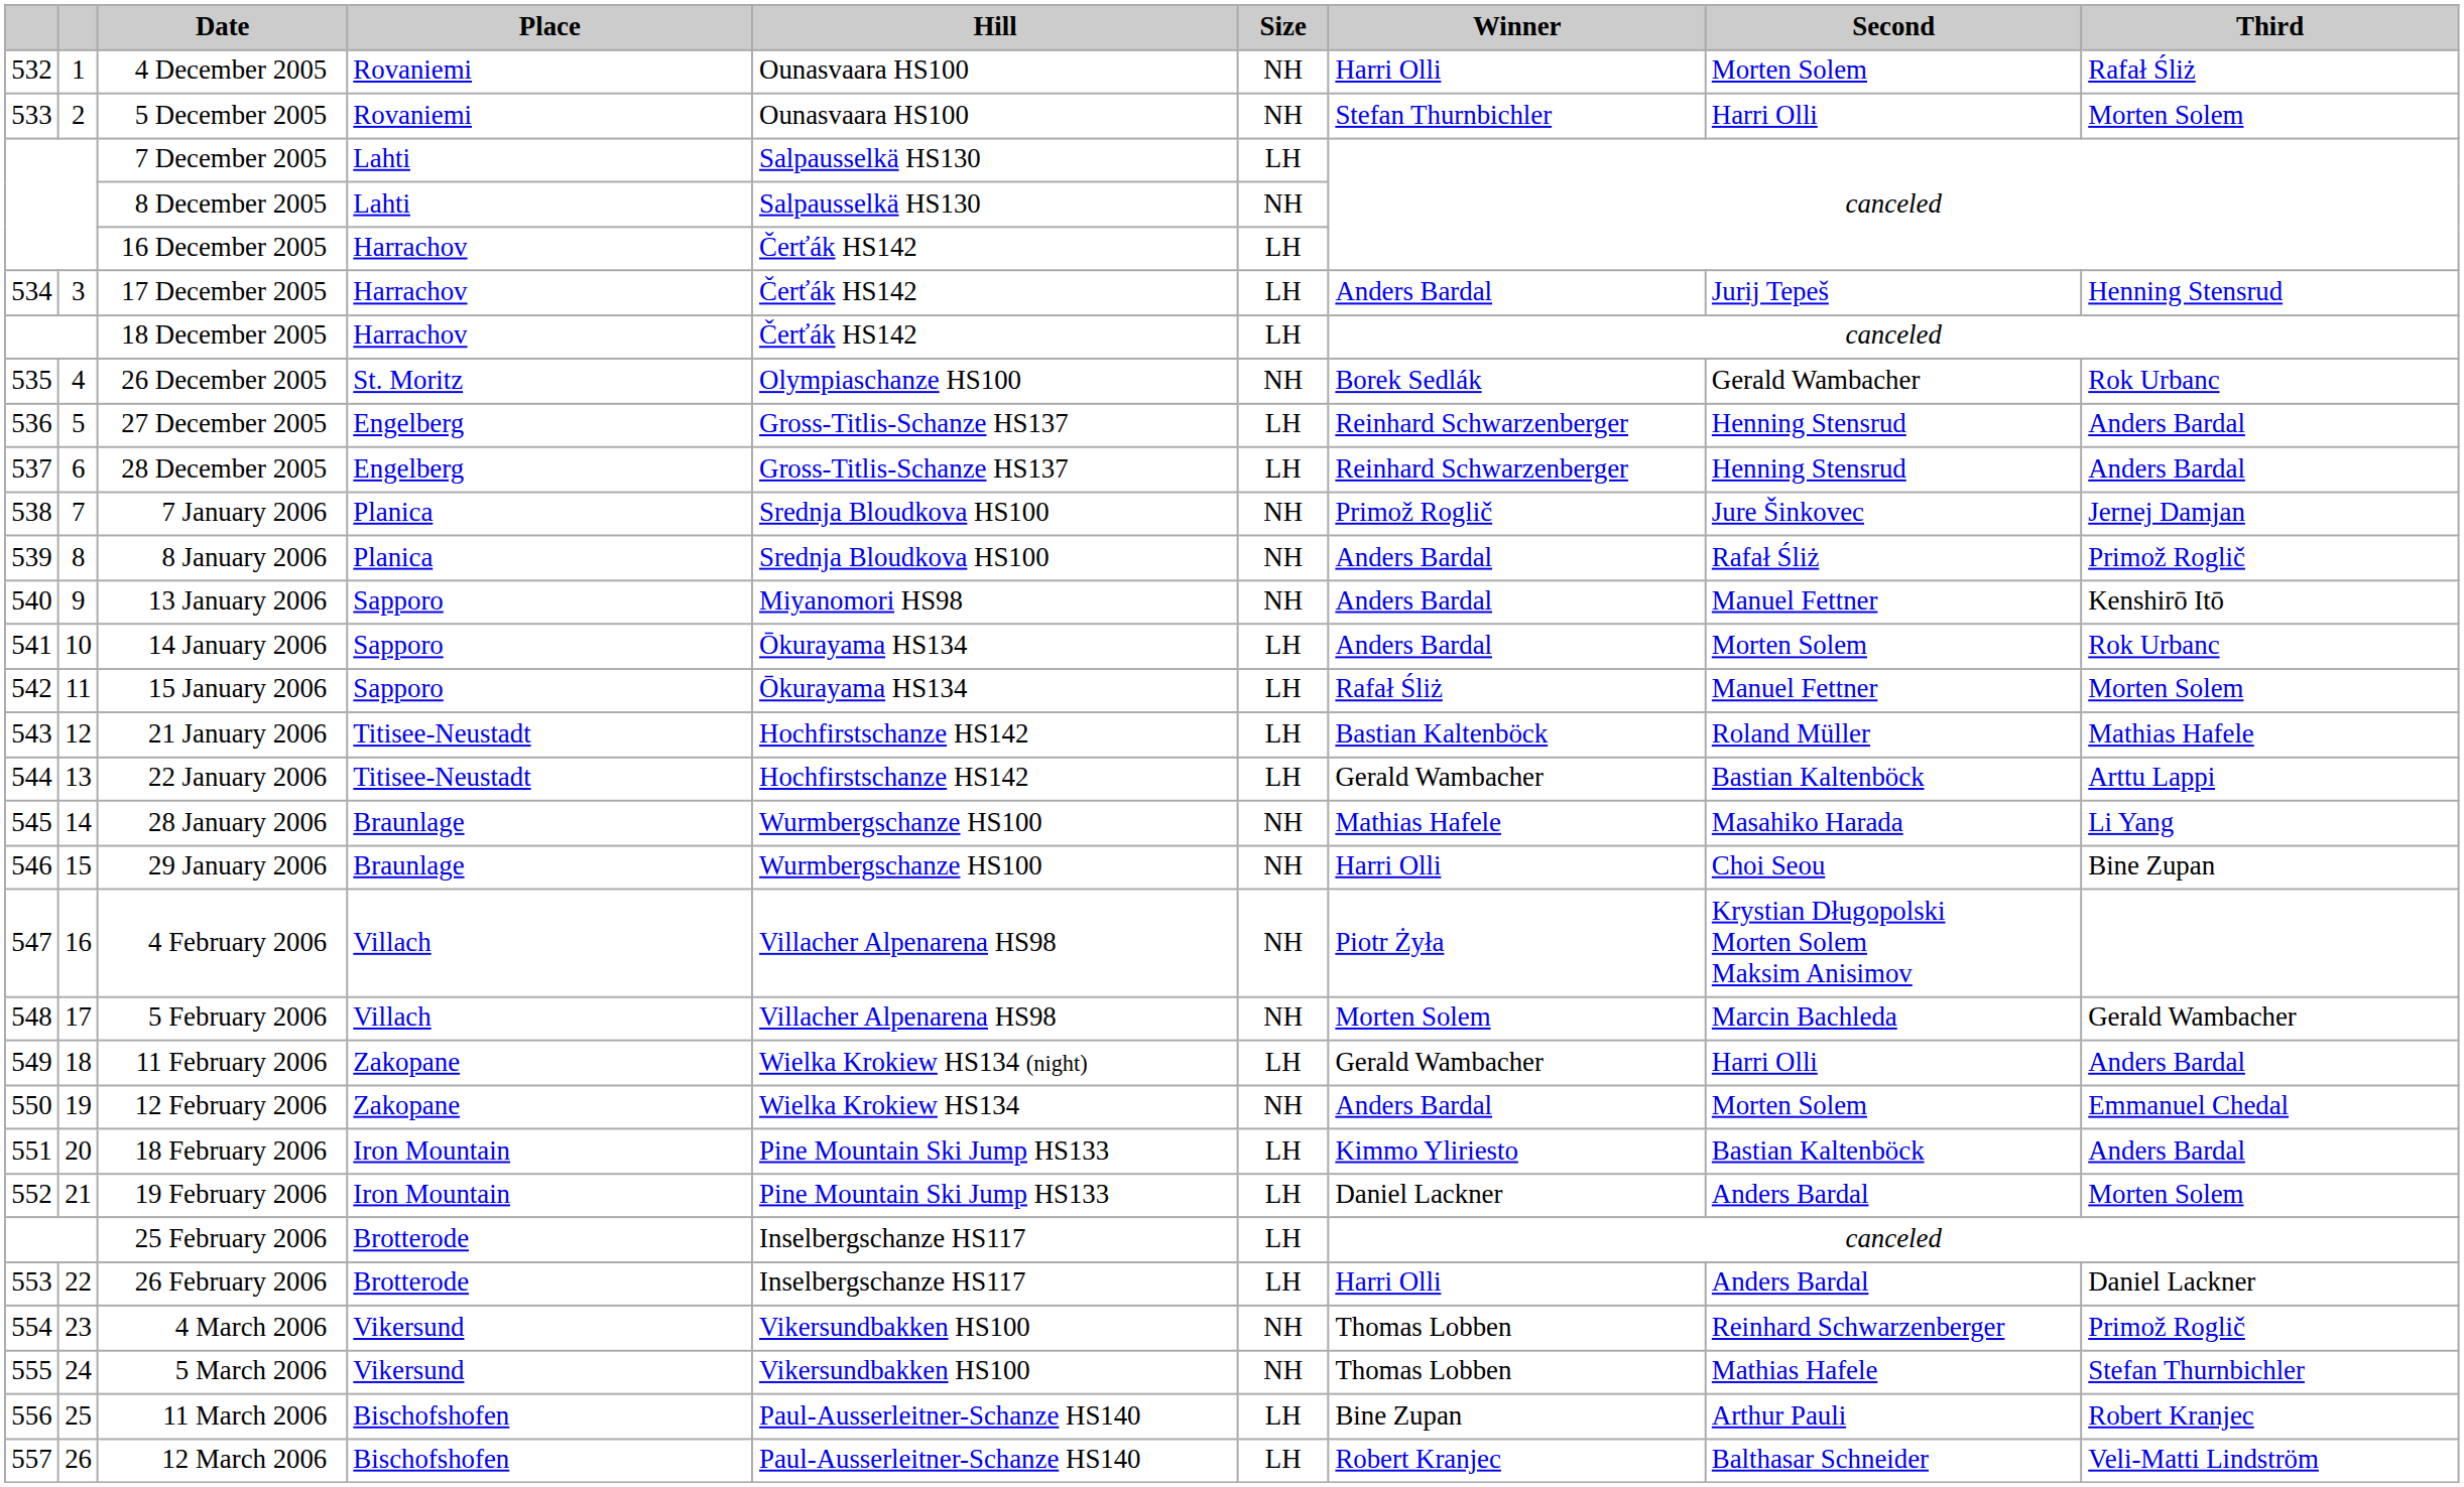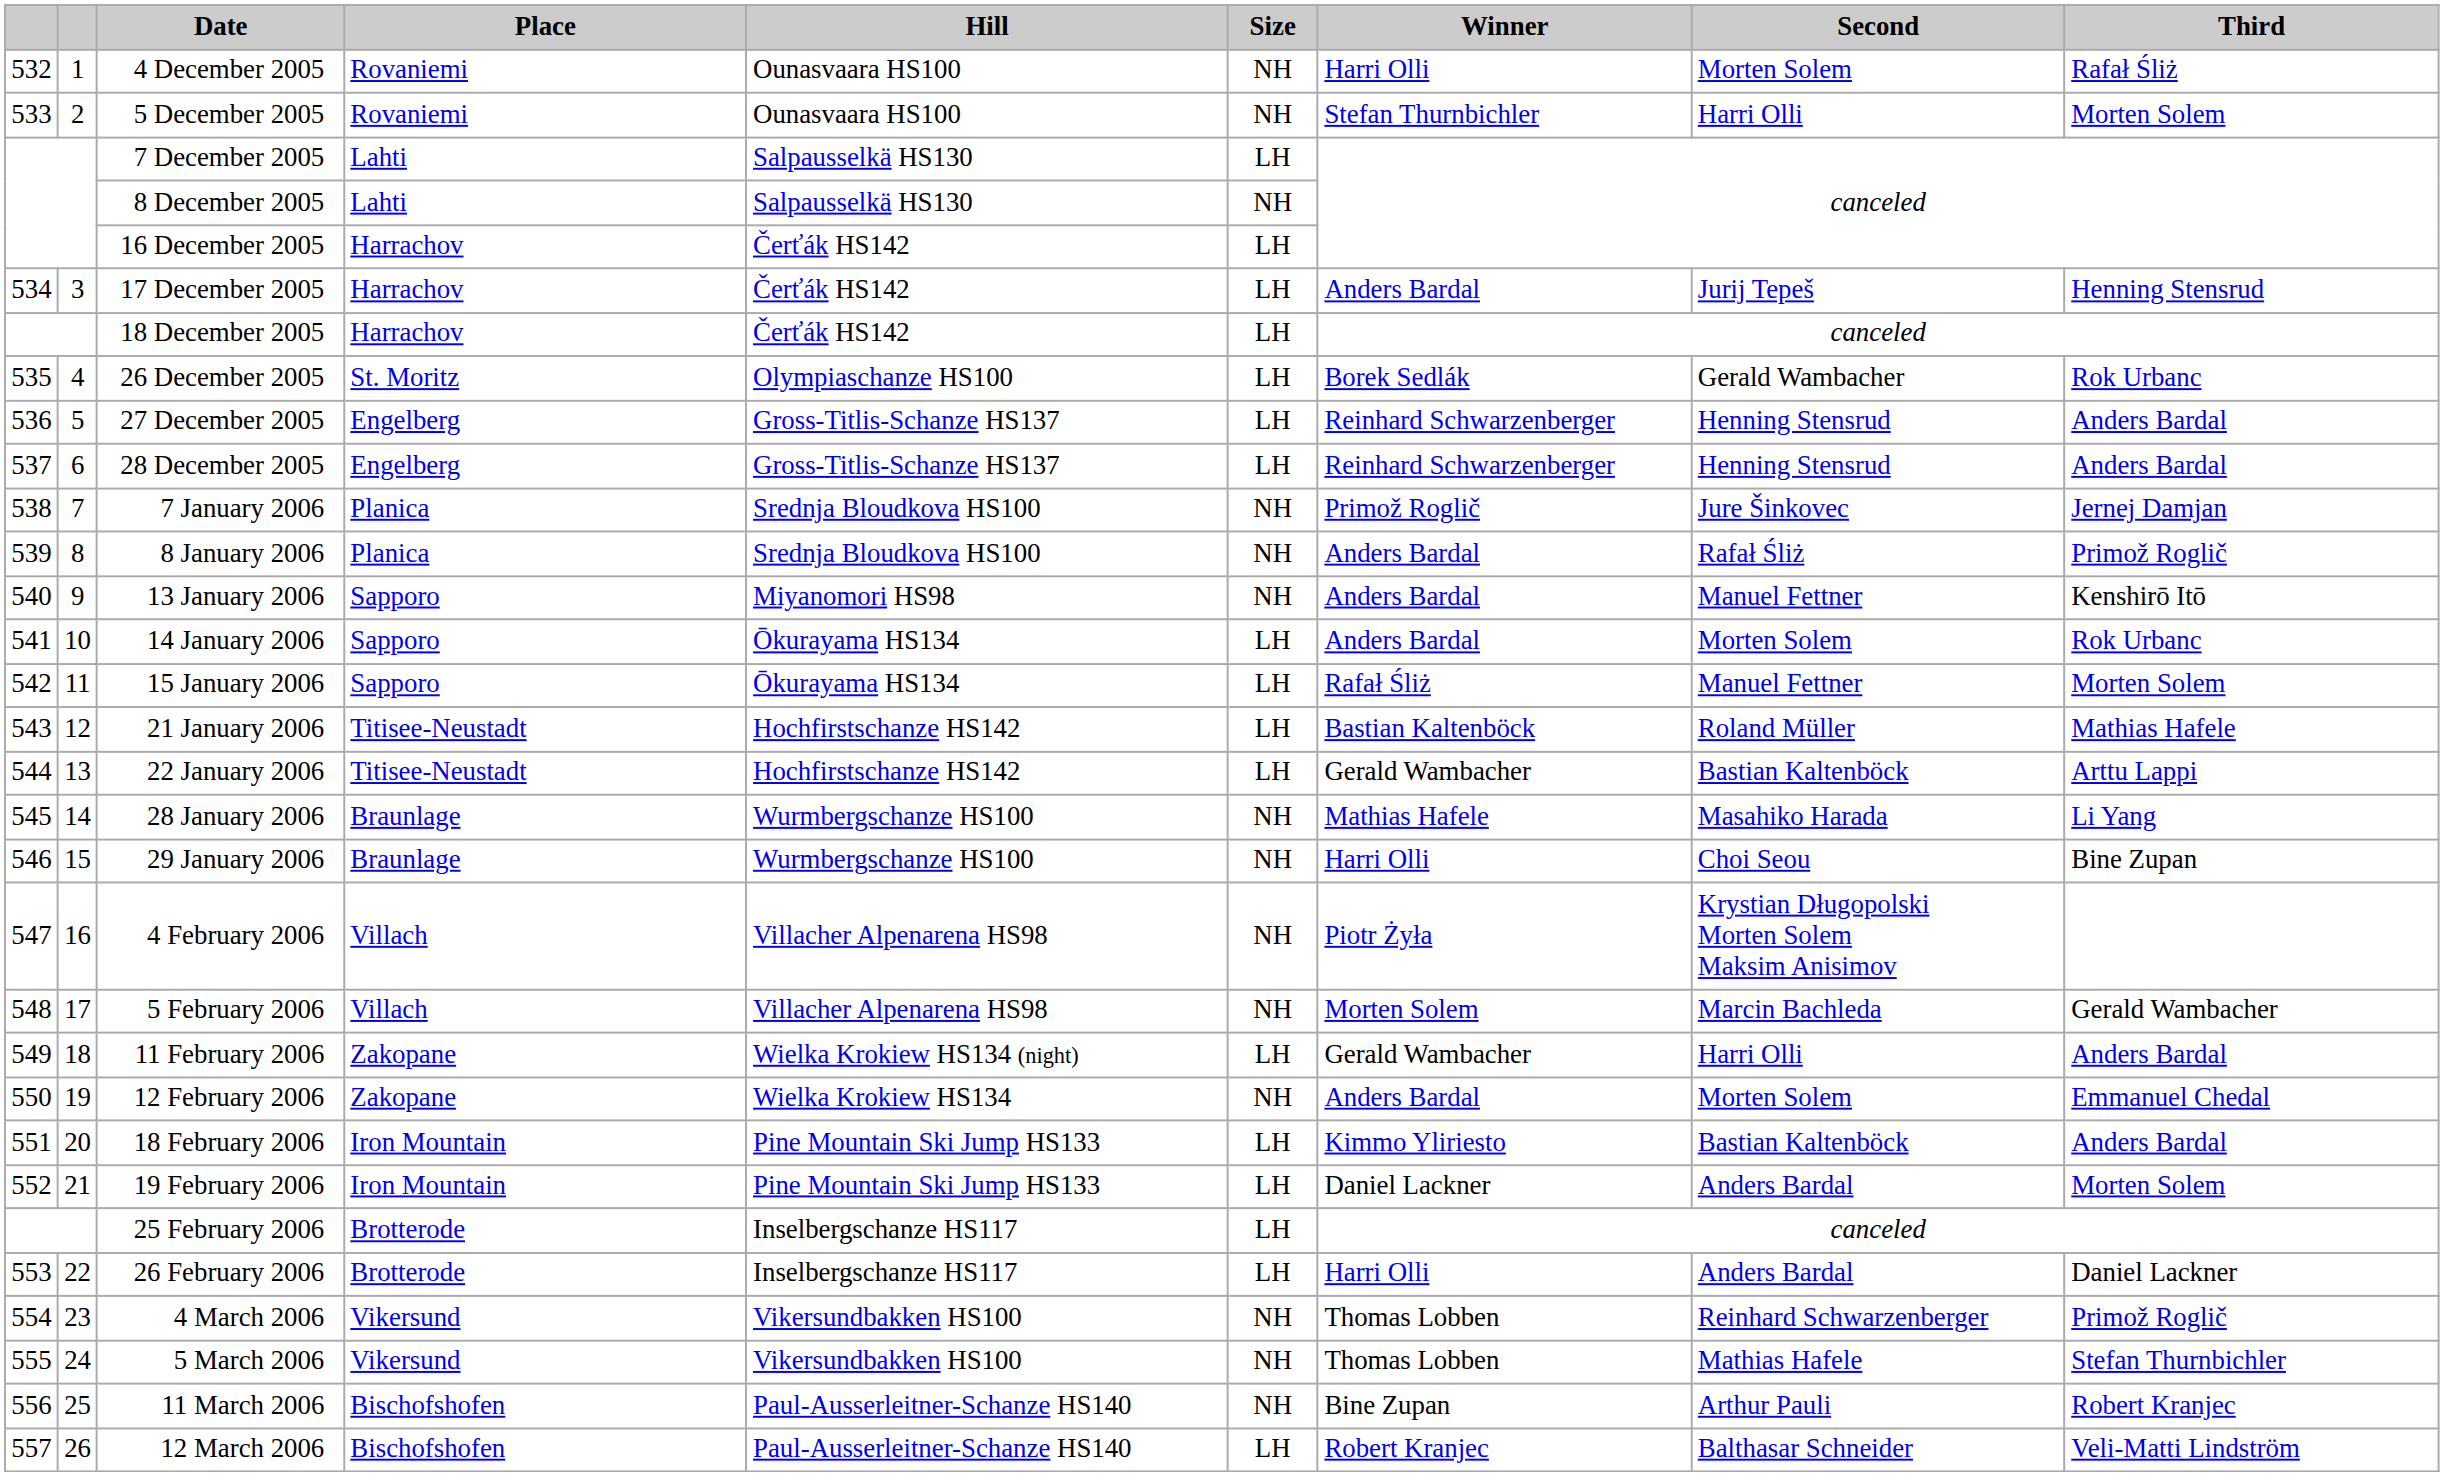26 December 2005 | Size: NH -> LH
11 March 2006 | Size: LH -> NH
